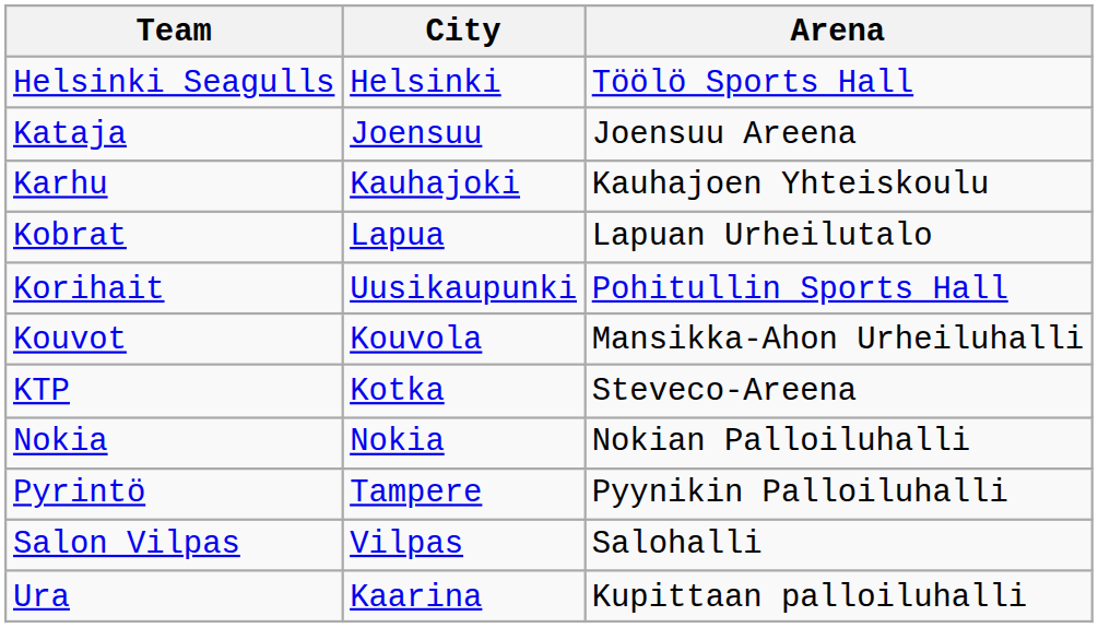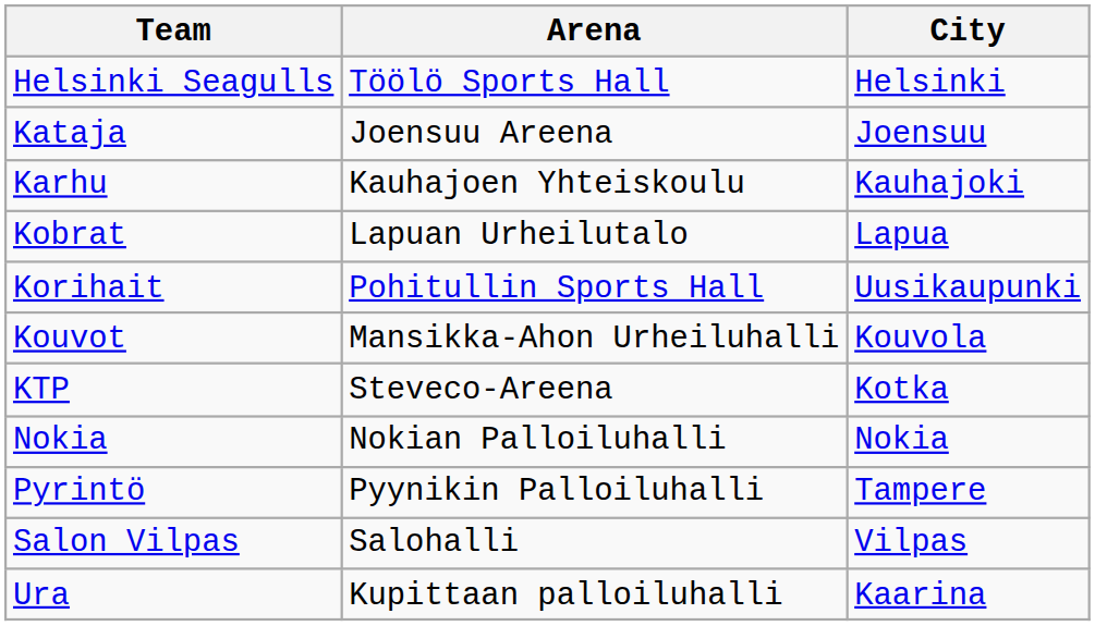columns swapped: City <-> Arena
